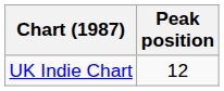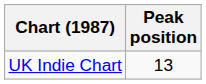UK Indie Chart | Peak position: 12 -> 13
